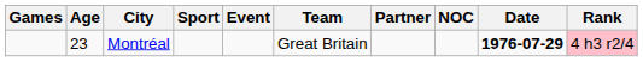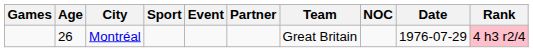columns swapped: Partner <-> Team
Montréal | Age: 23 -> 26
Montréal | Date: bold -> normal
